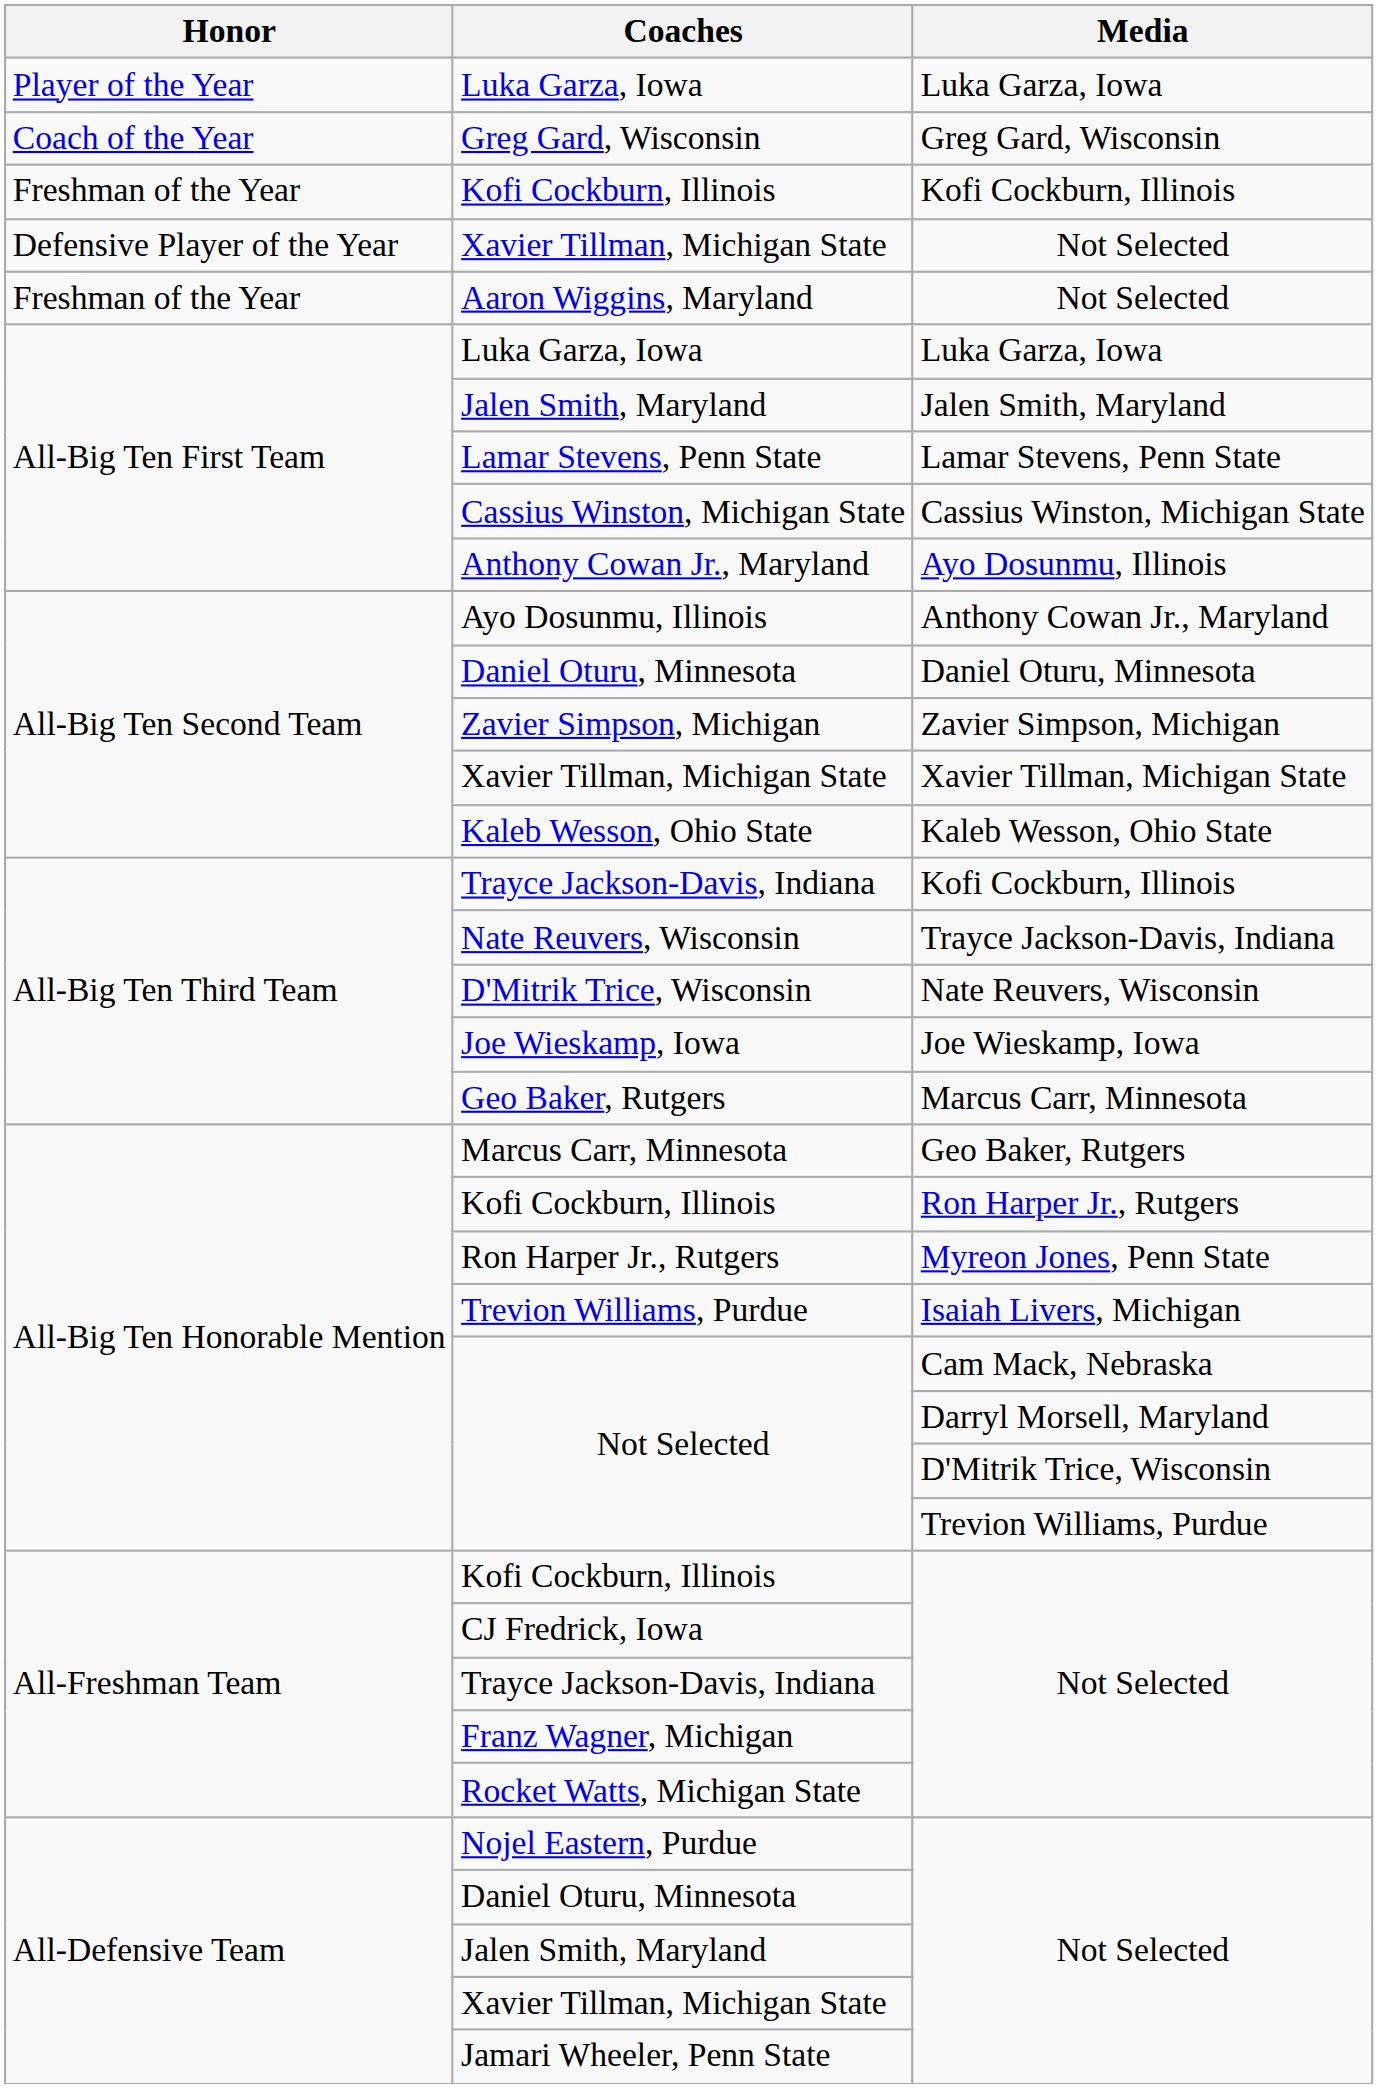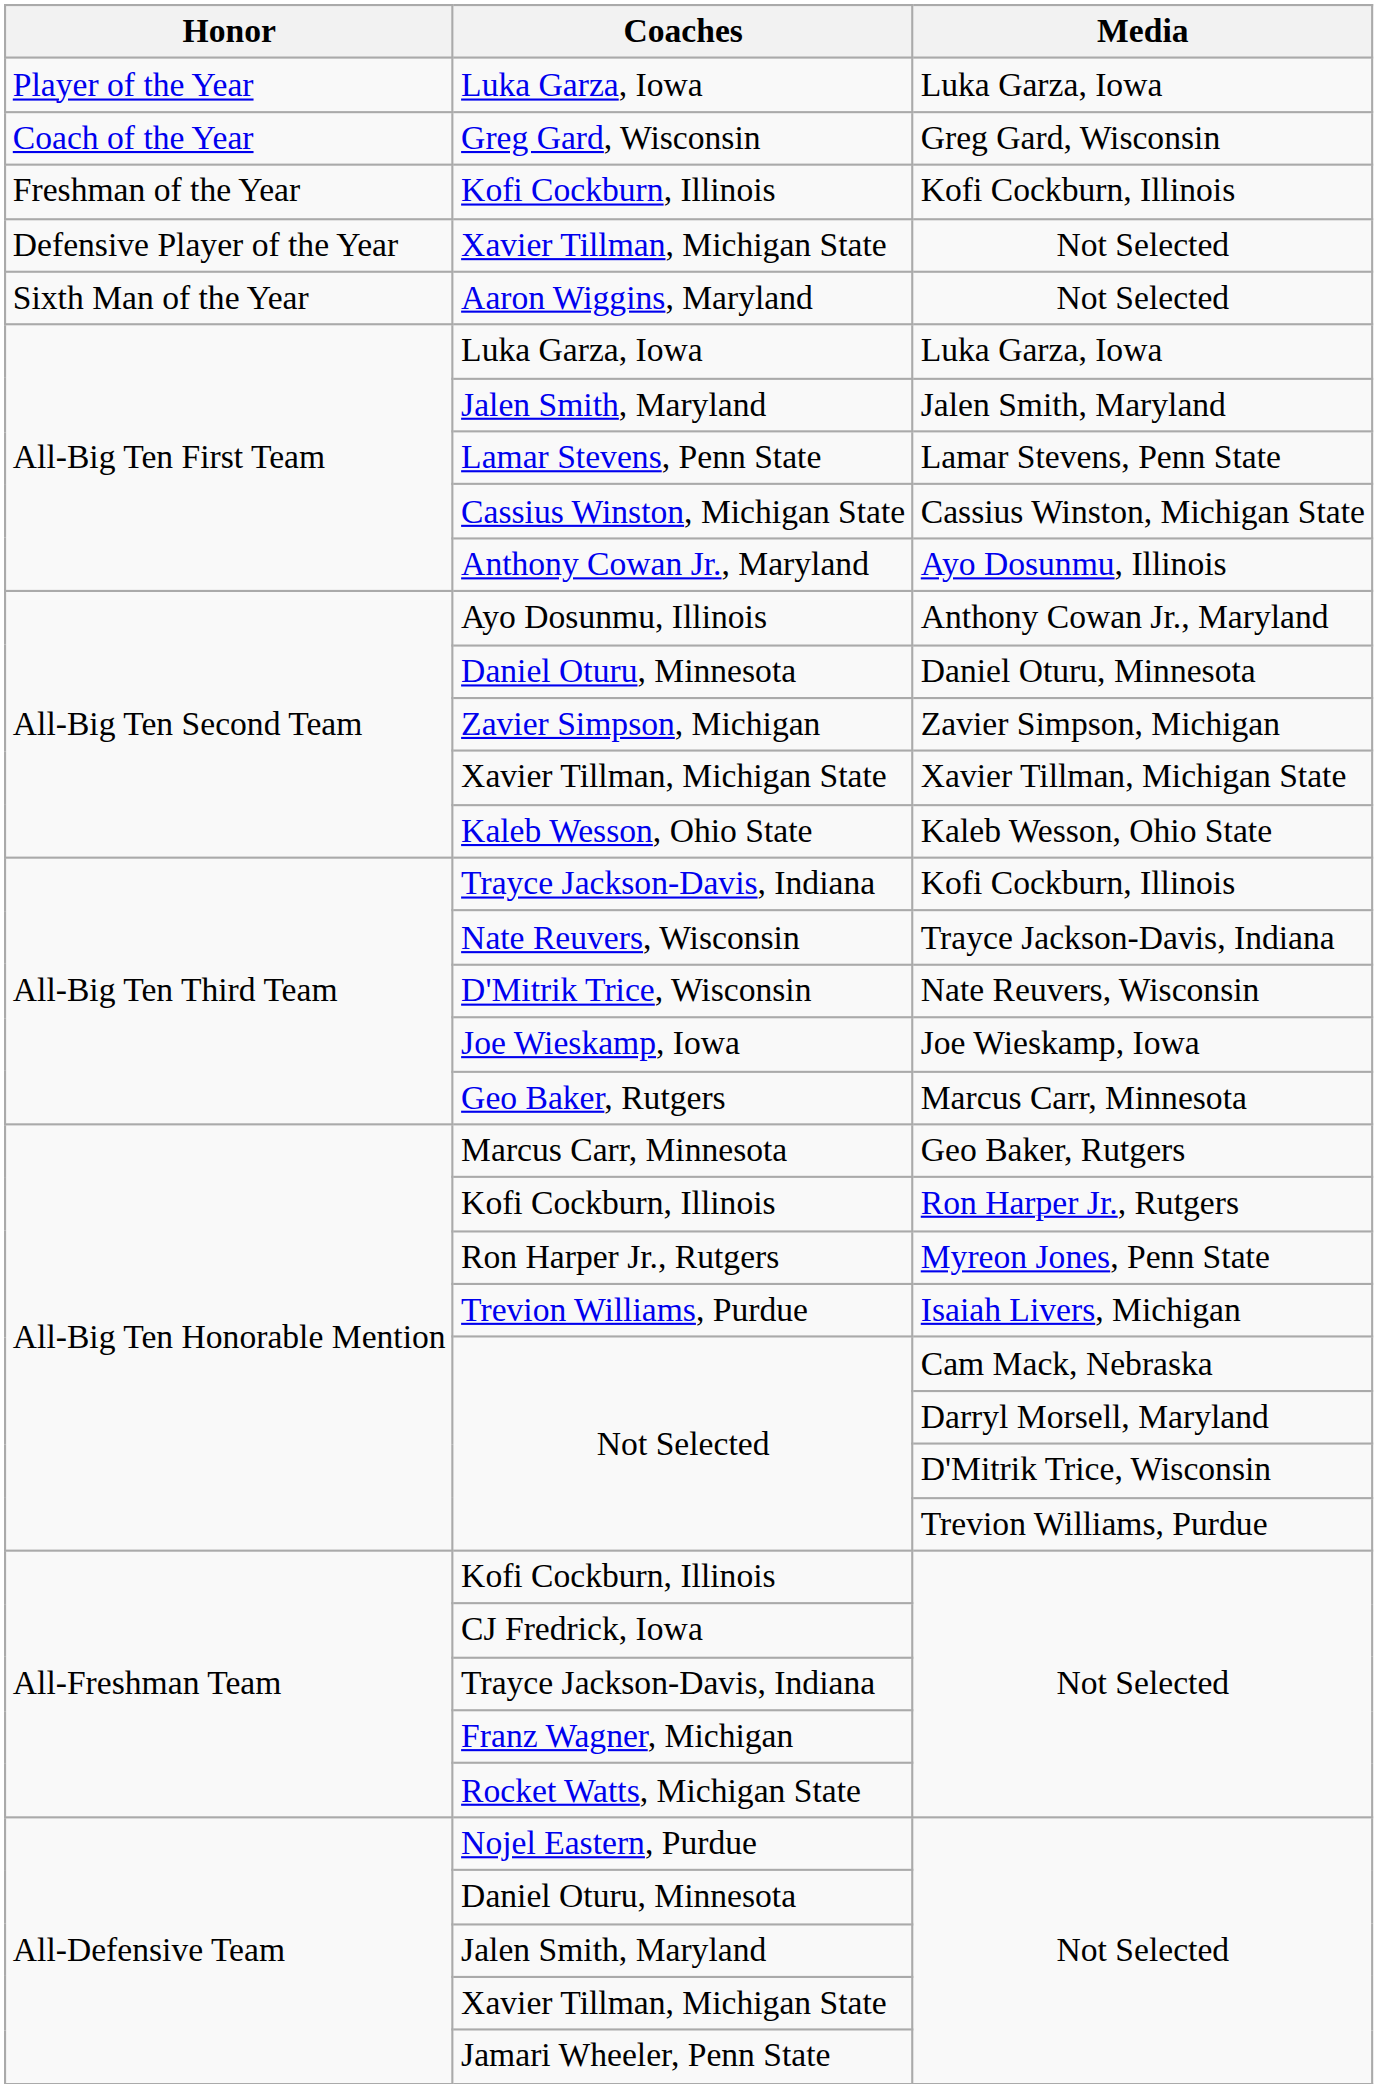Aaron Wiggins, Maryland | Honor: Freshman of the Year -> Sixth Man of the Year
